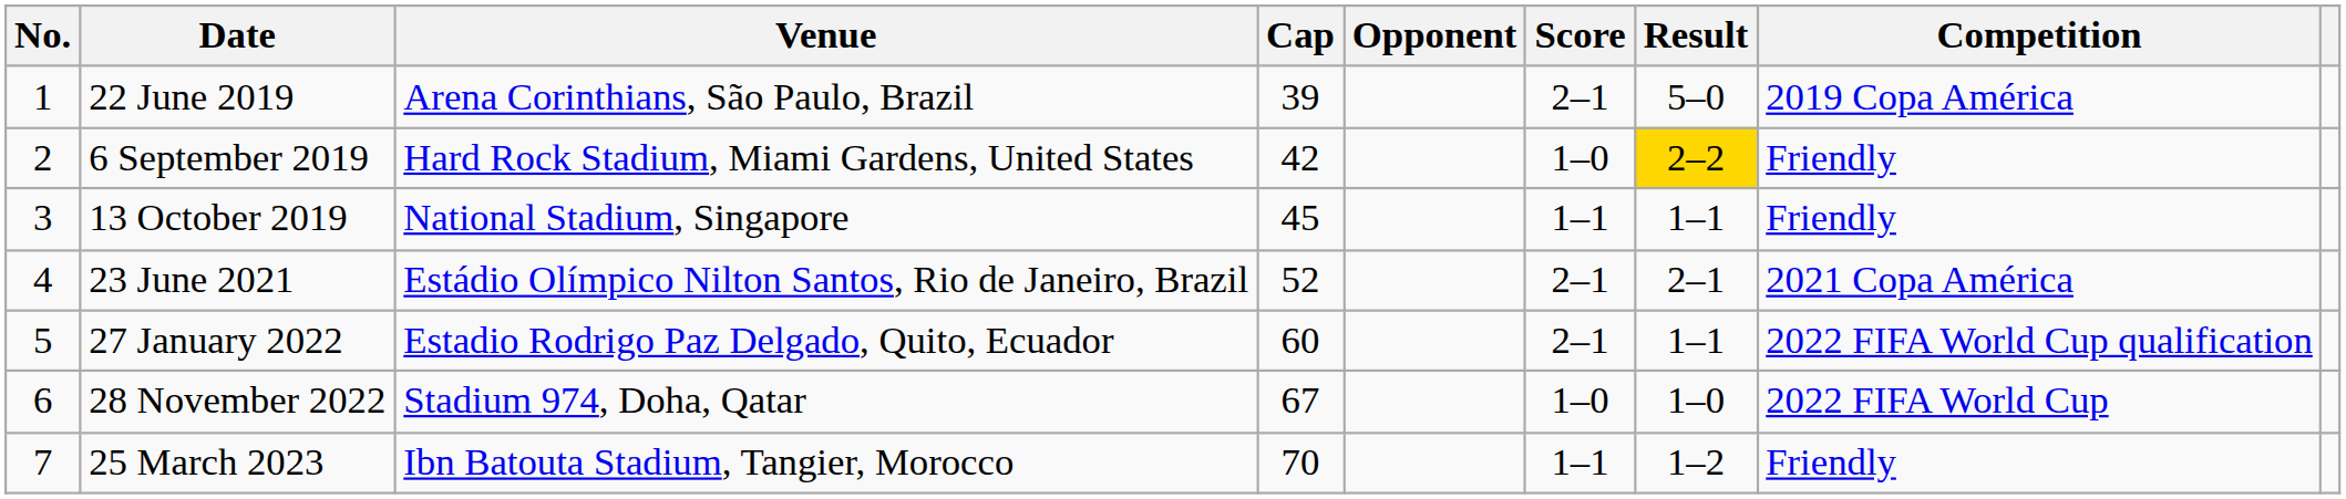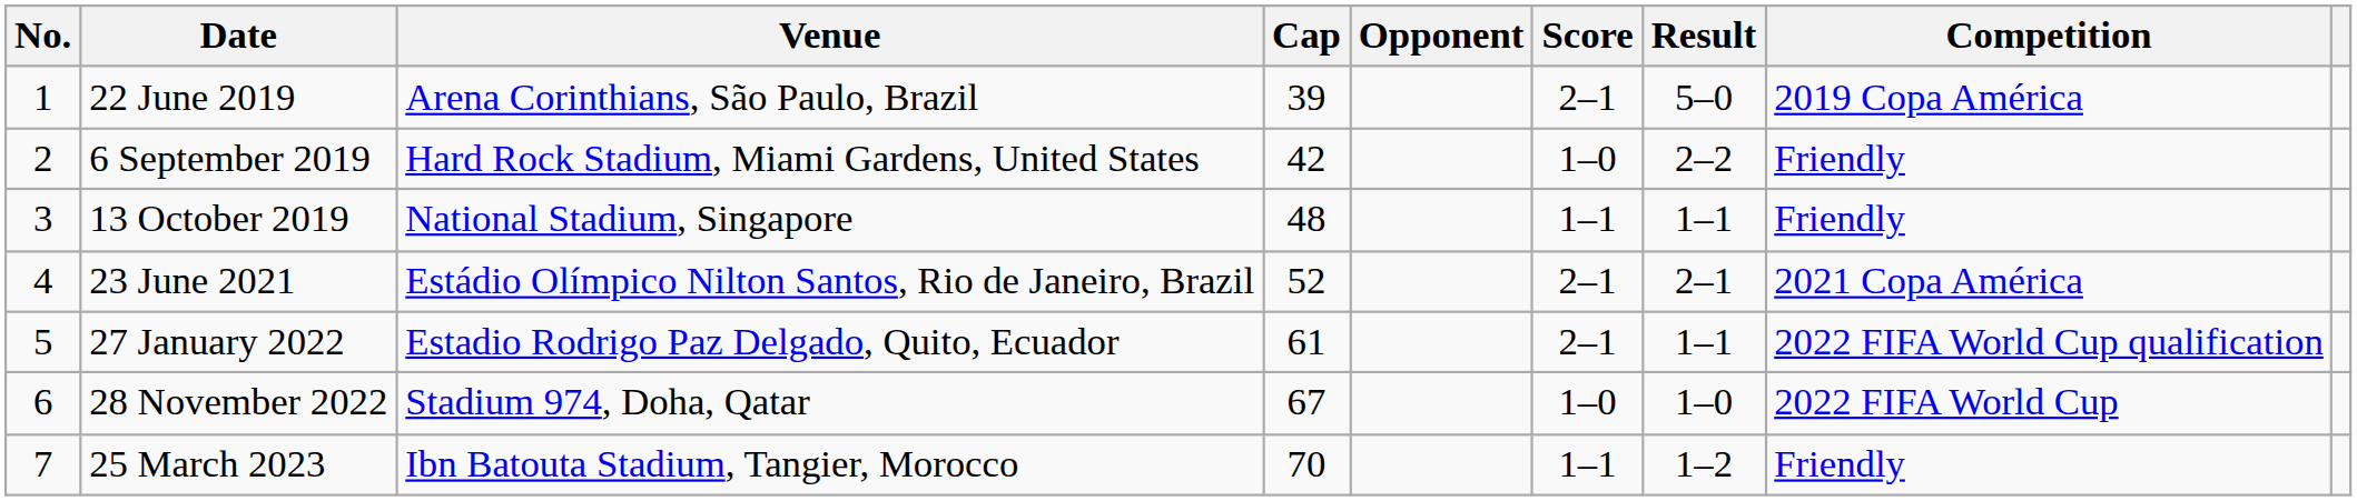6 September 2019 | Result: gold background -> no background
13 October 2019 | Cap: 45 -> 48
27 January 2022 | Cap: 60 -> 61
